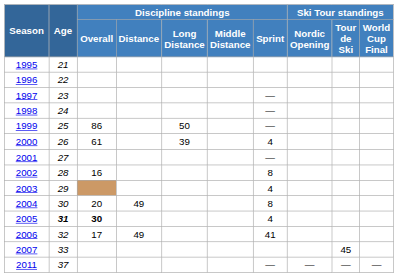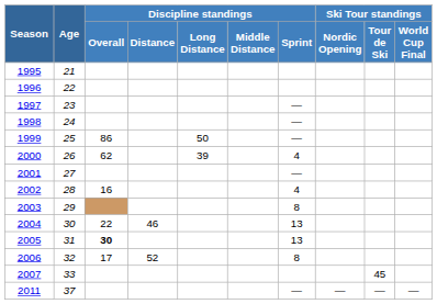2000 | Discipline standings / Overall: 61 -> 62
2002 | Discipline standings / Sprint: 8 -> 4
2003 | Discipline standings / Sprint: 4 -> 8
2004 | Discipline standings / Overall: 20 -> 22
2004 | Discipline standings / Distance: 49 -> 46
2004 | Discipline standings / Sprint: 8 -> 13
2005 | Age: bold -> normal
2005 | Discipline standings / Sprint: 4 -> 13
2006 | Discipline standings / Distance: 49 -> 52
2006 | Discipline standings / Sprint: 41 -> 8
